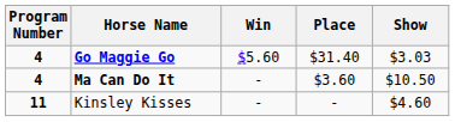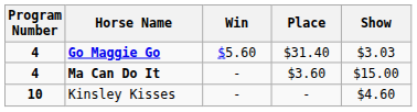Ma Can Do It | Show: $10.50 -> $15.00
Kinsley Kisses | Program Number: 11 -> 10
